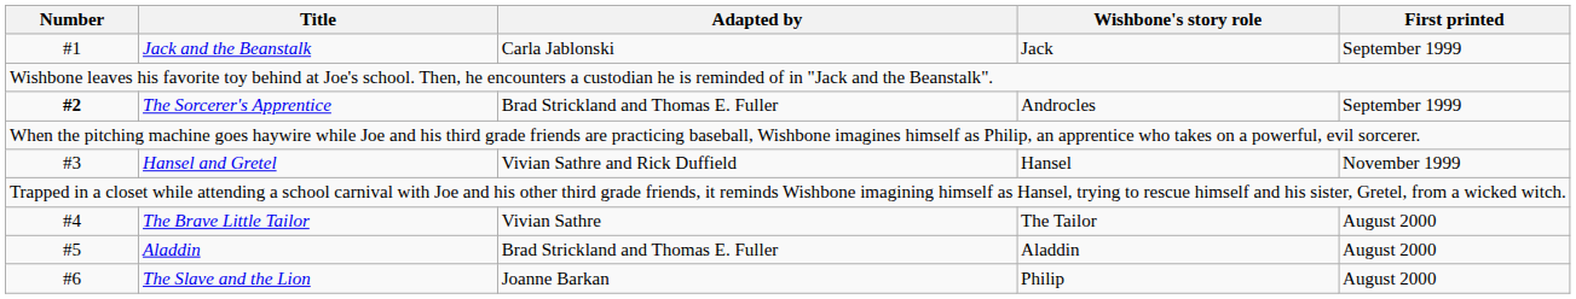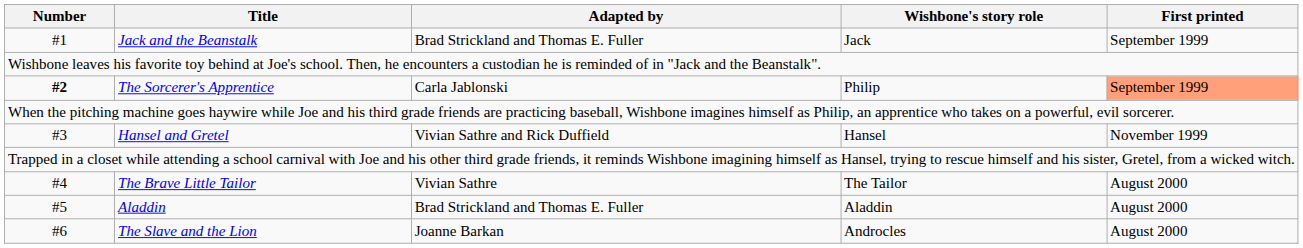Jack and the Beanstalk | Adapted by: Carla Jablonski -> Brad Strickland and Thomas E. Fuller
The Sorcerer's Apprentice | Adapted by: Brad Strickland and Thomas E. Fuller -> Carla Jablonski
The Sorcerer's Apprentice | Wishbone's story role: Androcles -> Philip
The Sorcerer's Apprentice | First printed: no background -> lightsalmon background
The Slave and the Lion | Wishbone's story role: Philip -> Androcles
